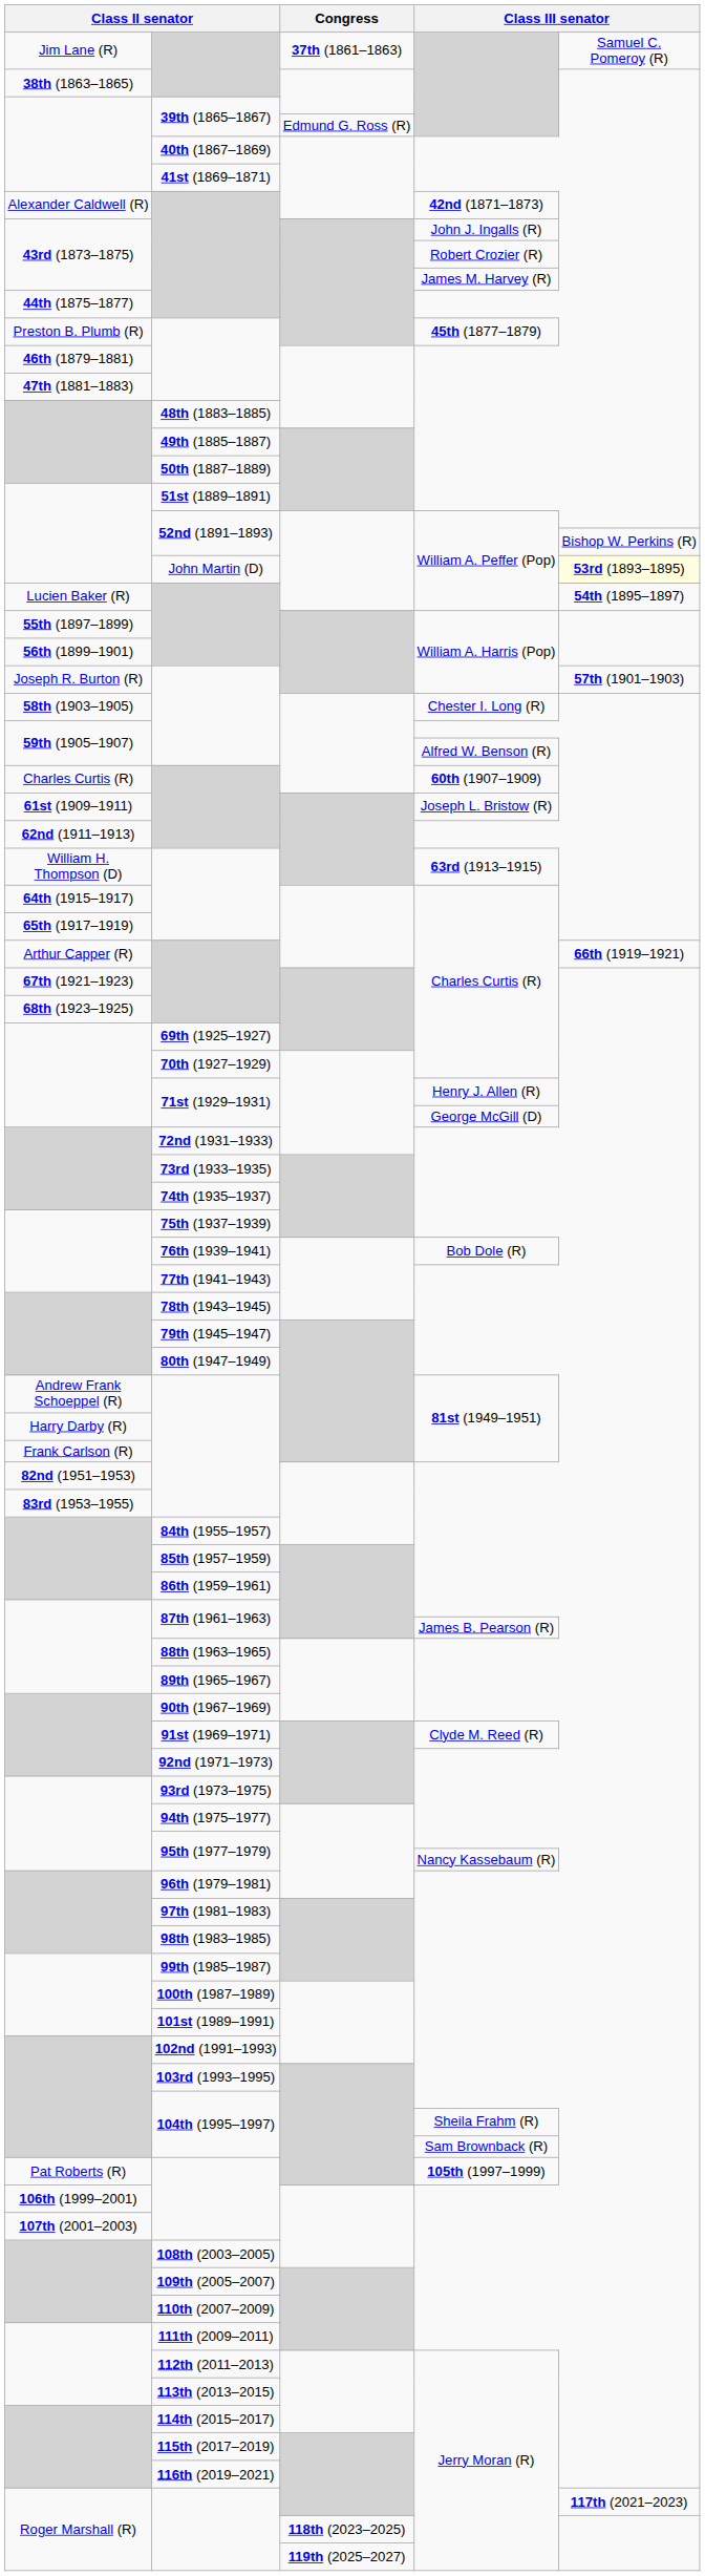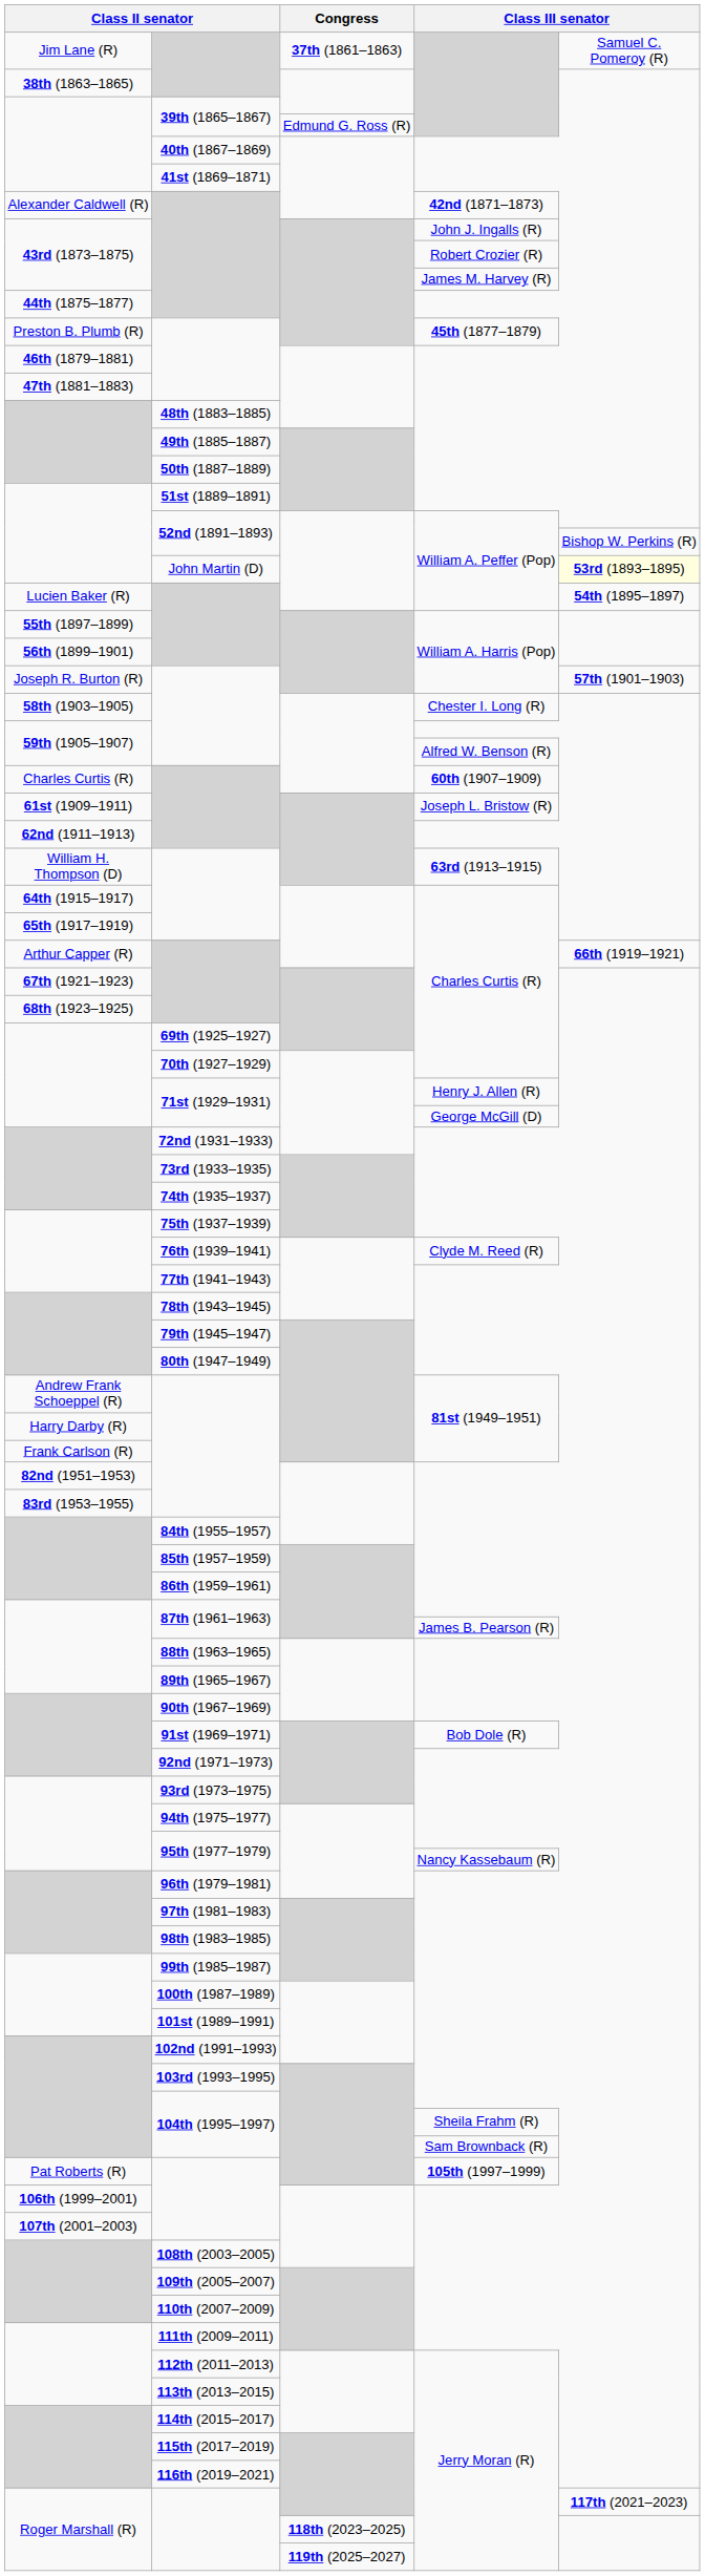76th (1939–1941) | column 4: Bob Dole (R) -> Clyde M. Reed (R)
91st (1969–1971) | column 4: Clyde M. Reed (R) -> Bob Dole (R)
